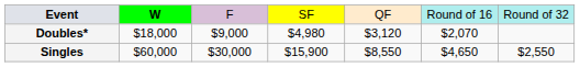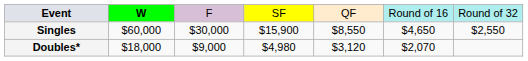rows swapped: Singles <-> Doubles*
